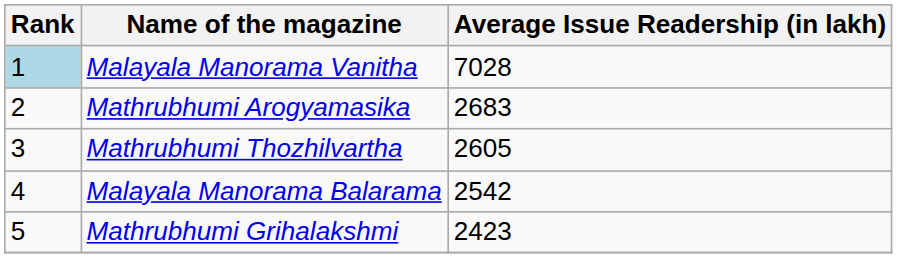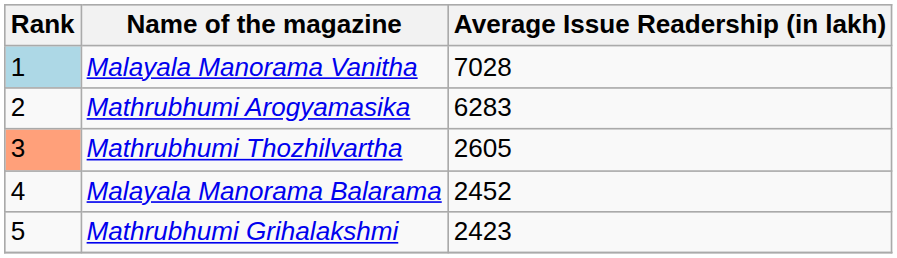Mathrubhumi Arogyamasika | Average Issue Readership (in lakh): 2683 -> 6283
Mathrubhumi Thozhilvartha | Rank: no background -> lightsalmon background
Malayala Manorama Balarama | Average Issue Readership (in lakh): 2542 -> 2452
